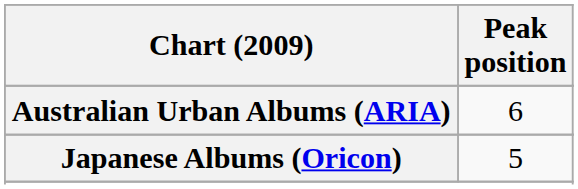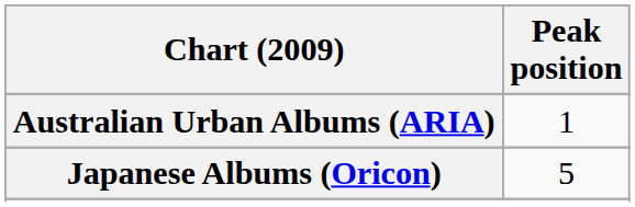Australian Urban Albums (ARIA) | Peak position: 6 -> 1
